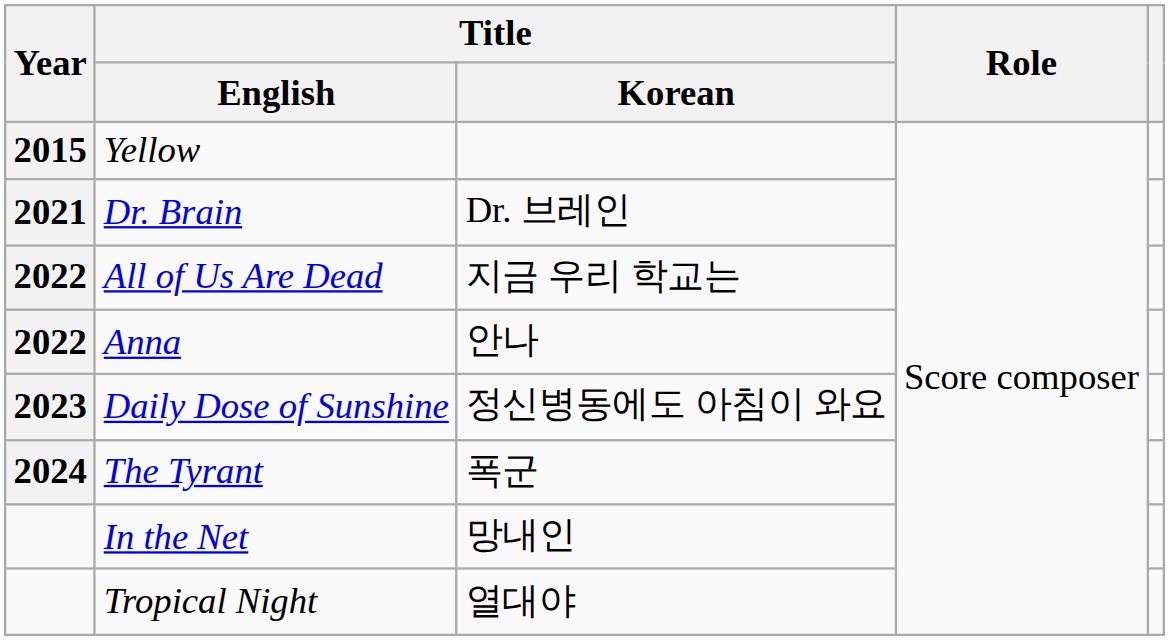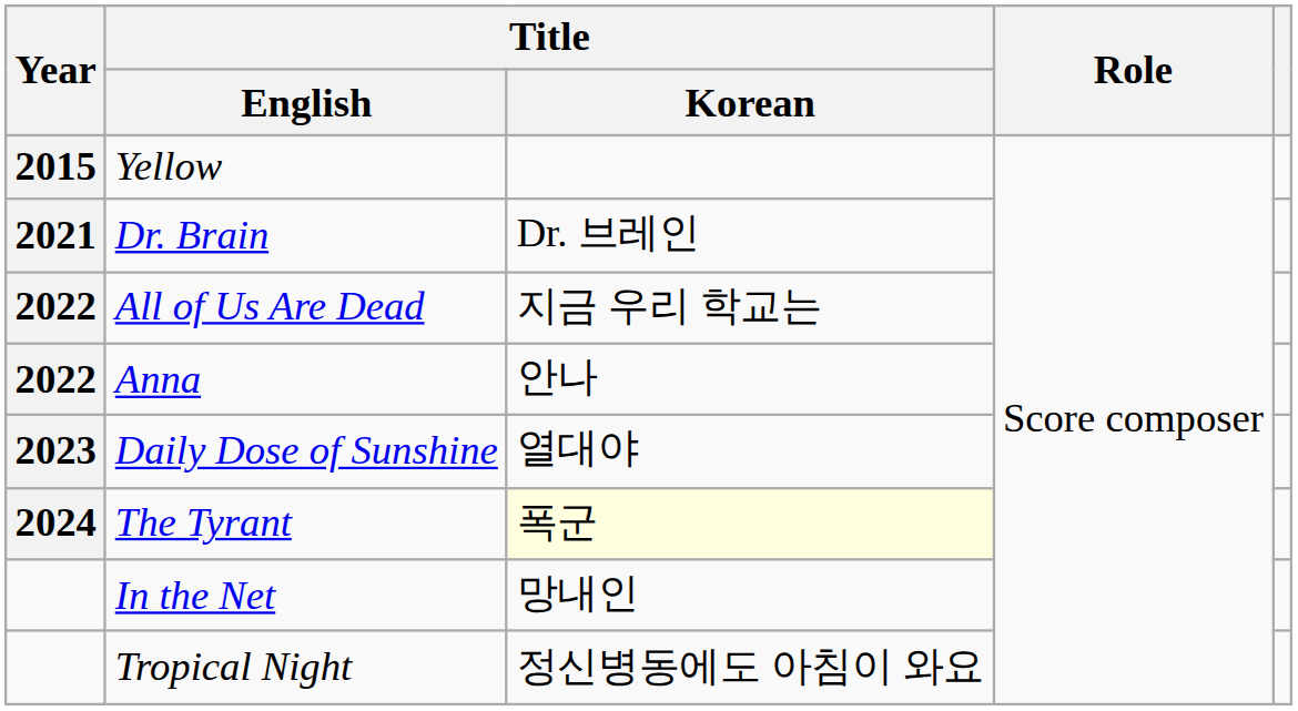Daily Dose of Sunshine | Title / Korean: 정신병동에도 아침이 와요 -> 열대야
The Tyrant | Title / Korean: no background -> lightyellow background
Tropical Night | Title / Korean: 열대야 -> 정신병동에도 아침이 와요
